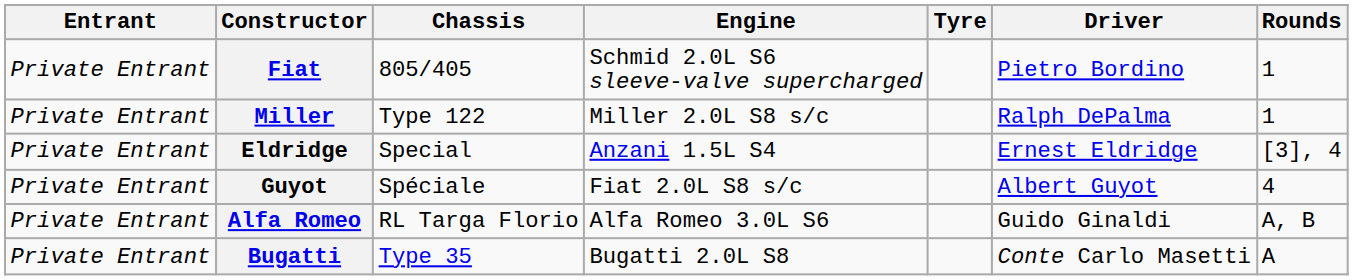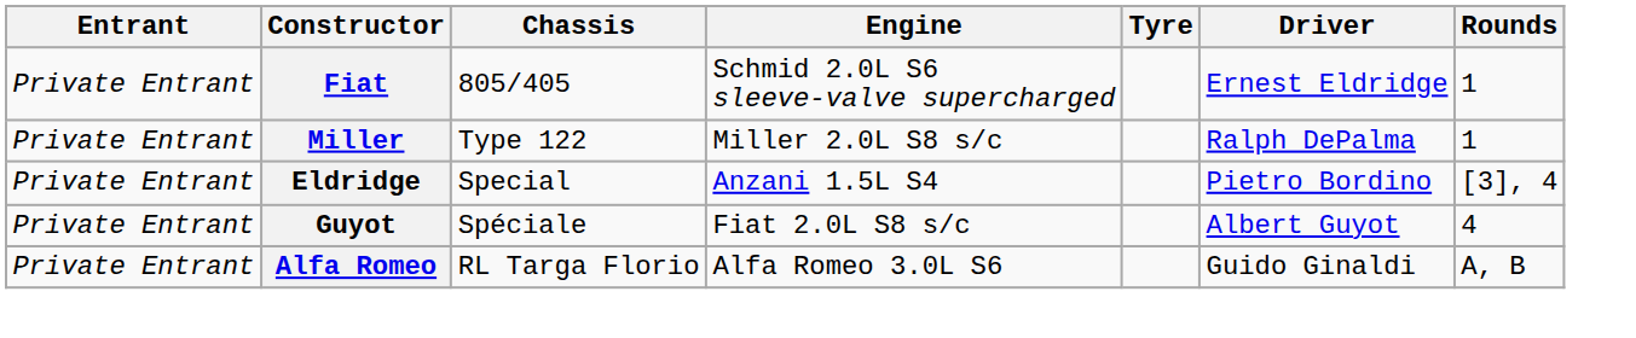Fiat | Driver: Pietro Bordino -> Ernest Eldridge
Eldridge | Driver: Ernest Eldridge -> Pietro Bordino
- row: Private Entrant | Bugatti | Type 35 | Bugatti 2.0L S8 | Conte Carlo Masetti | A
